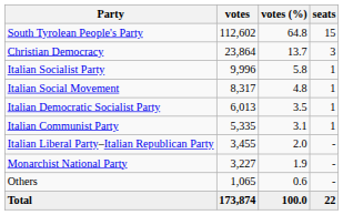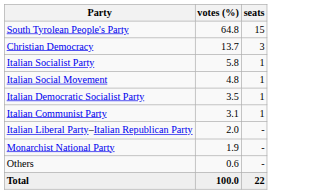- column: votes | 112,602 | 23,864 | 9,996 | 8,317 | 6,013 | 5,335 | 3,455 | 3,227 | 1,065 | 173,874
